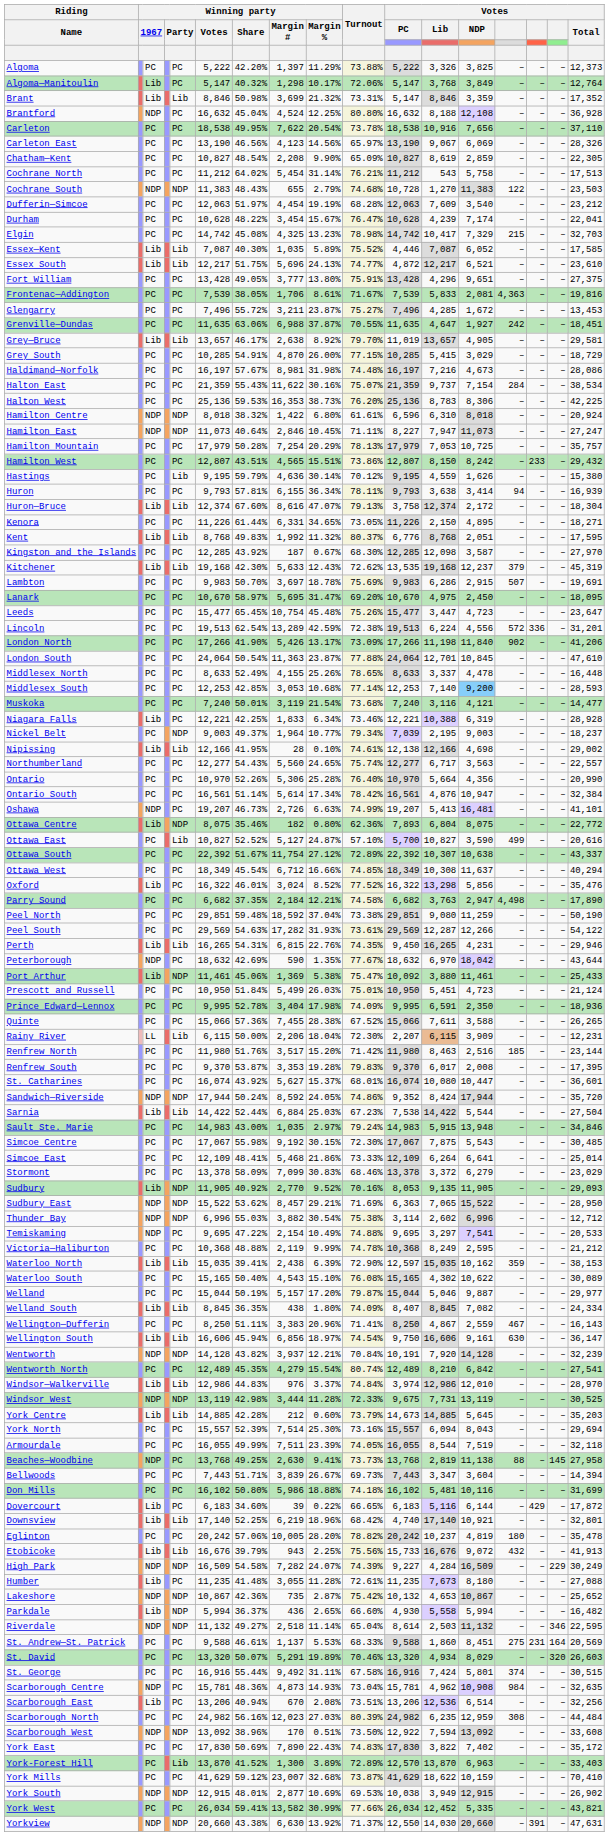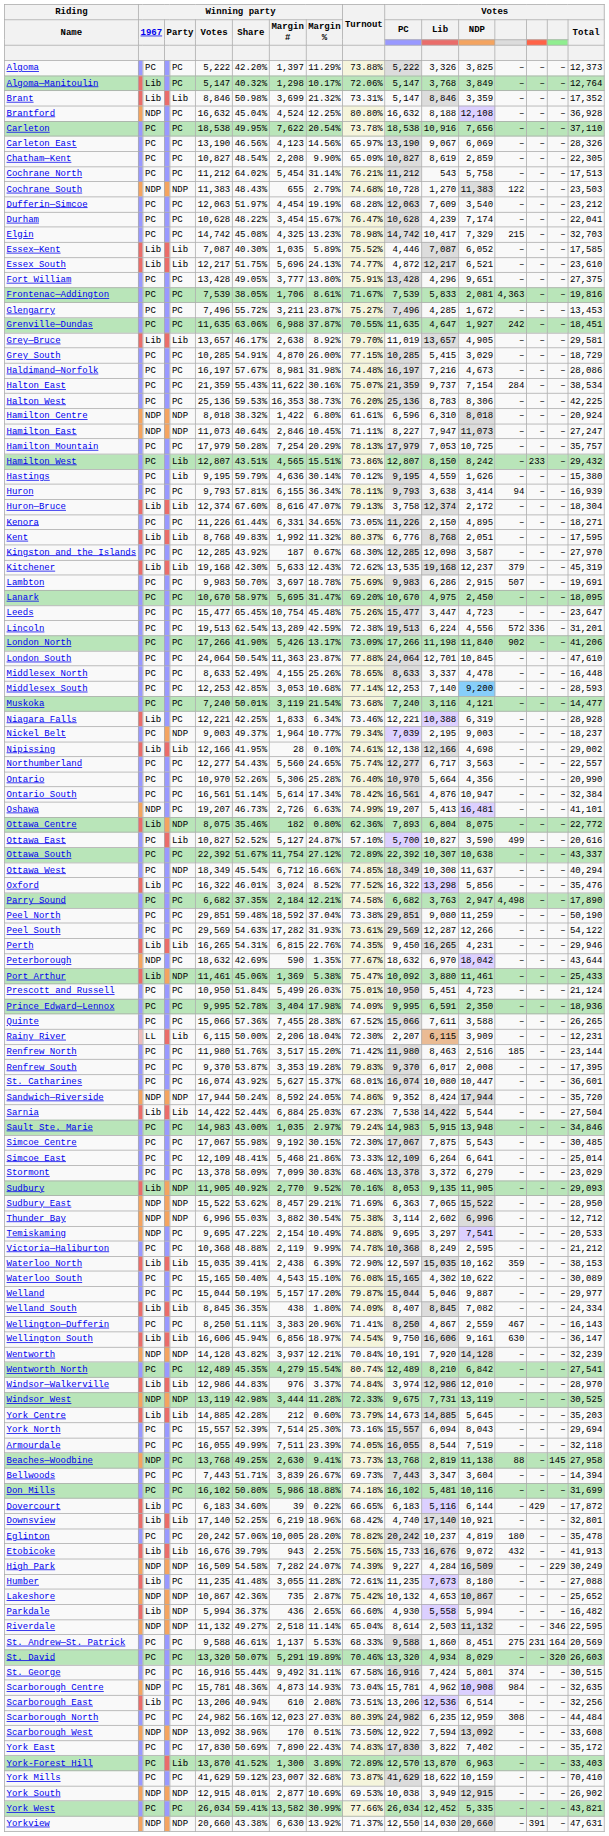Hamilton West | column 5: PC -> Lib
Ottawa West | column 5: PC -> NDP
Scarborough East | Winning party / Margin #: 670 -> 610
